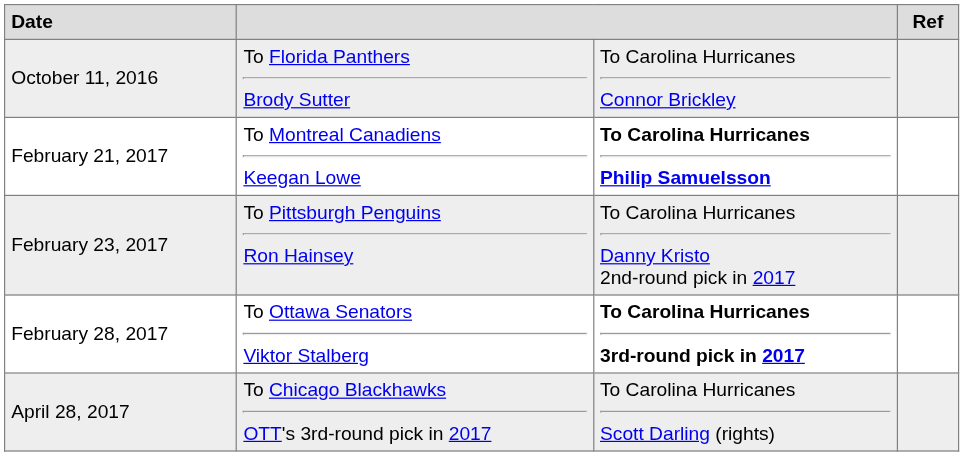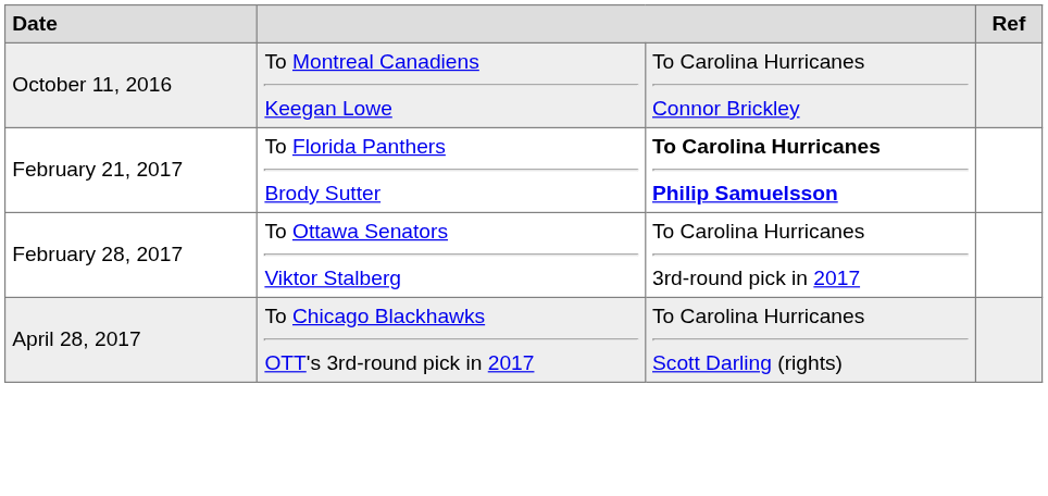October 11, 2016 | column 2: To Florida Panthers Brody Sutter -> To Montreal Canadiens Keegan Lowe
February 21, 2017 | column 2: To Montreal Canadiens Keegan Lowe -> To Florida Panthers Brody Sutter
- row: February 23, 2017 | To Pittsburgh Penguins Ron Hainsey | To Carolina Hurricanes Danny Kristo 2nd-round pick in 2017
February 28, 2017 | column 3: bold -> normal
